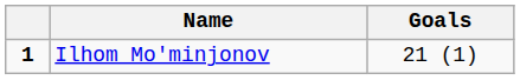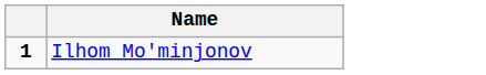- column: Goals | 21 (1)
